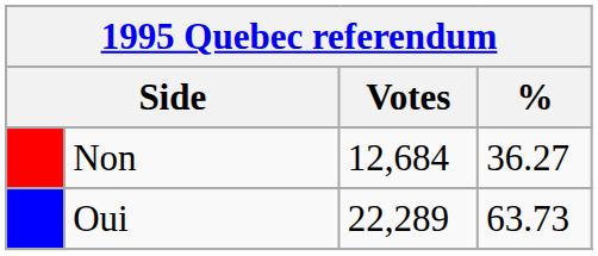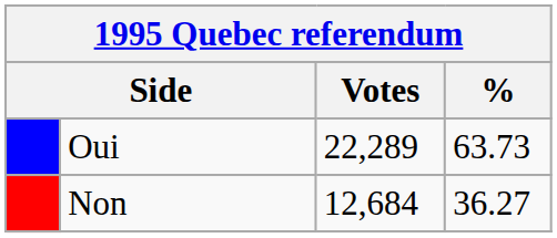rows swapped: Oui <-> Non
